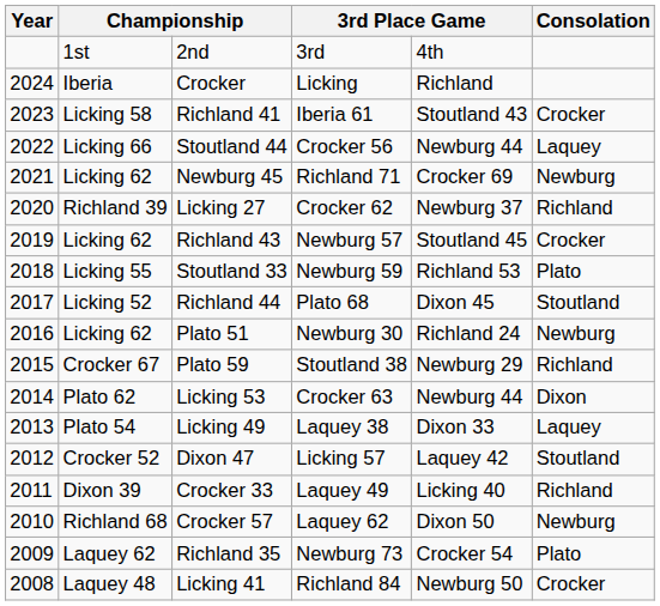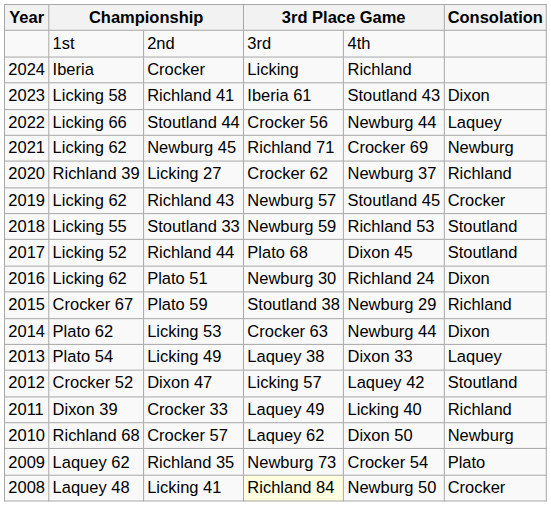Richland 41 | Consolation: Crocker -> Dixon
Stoutland 33 | Consolation: Plato -> Stoutland
Plato 51 | Consolation: Newburg -> Dixon
Licking 41 | column 4: no background -> lightyellow background
